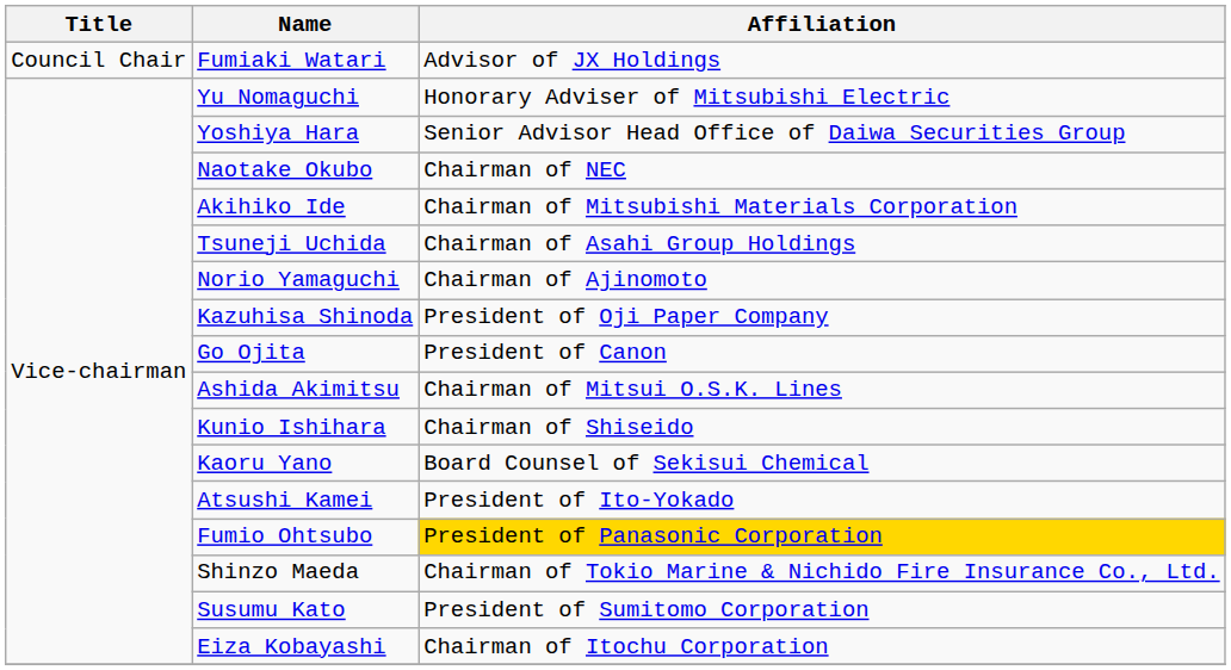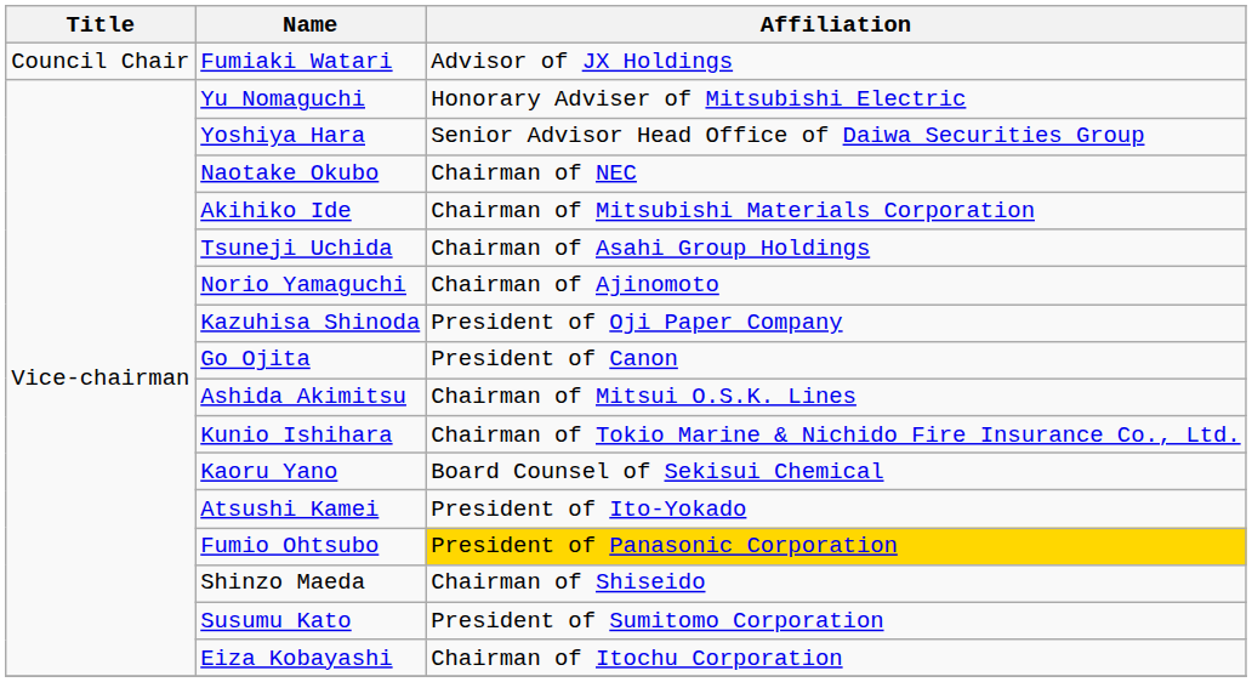Kunio Ishihara | Affiliation: Chairman of Shiseido -> Chairman of Tokio Marine & Nichido Fire Insurance Co., Ltd.
Shinzo Maeda | Affiliation: Chairman of Tokio Marine & Nichido Fire Insurance Co., Ltd. -> Chairman of Shiseido
